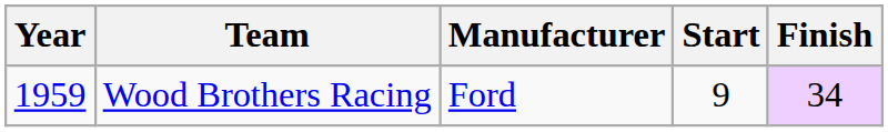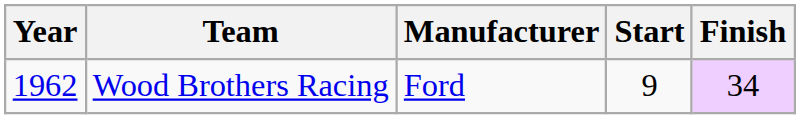Wood Brothers Racing | Year: 1959 -> 1962
